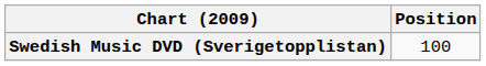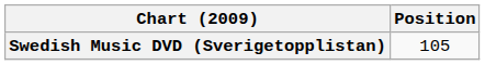Swedish Music DVD (Sverigetopplistan) | Position: 100 -> 105
